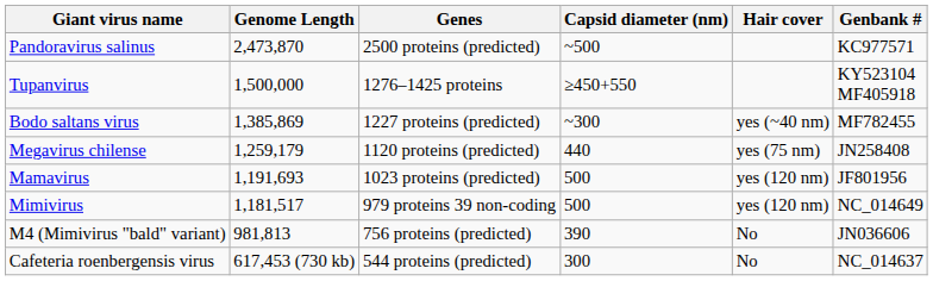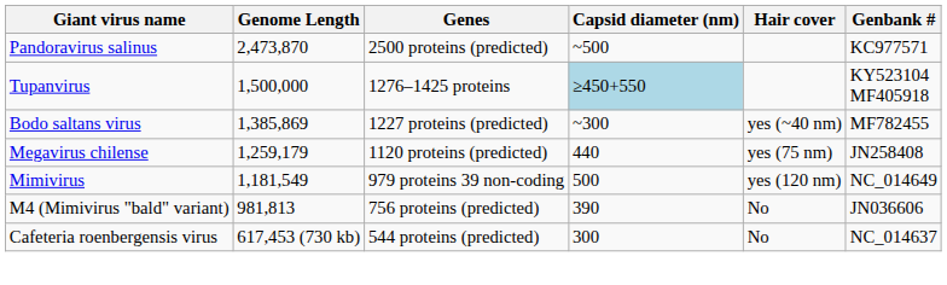Tupanvirus | Capsid diameter (nm): no background -> lightblue background
- row: Mamavirus | 1,191,693 | 1023 proteins (predicted) | 500 | yes (120 nm) | JF801956
Mimivirus | Genome Length: 1,181,517 -> 1,181,549
